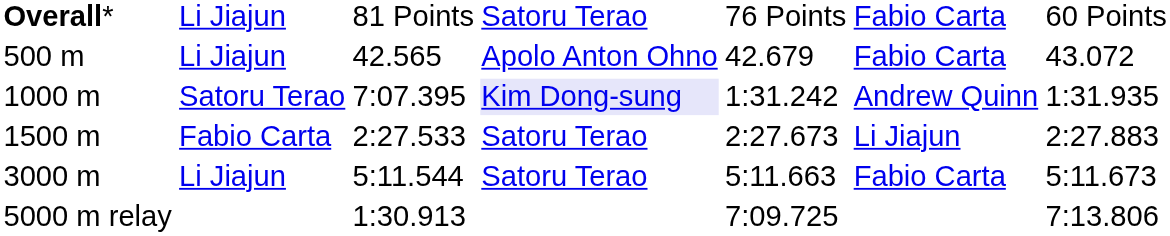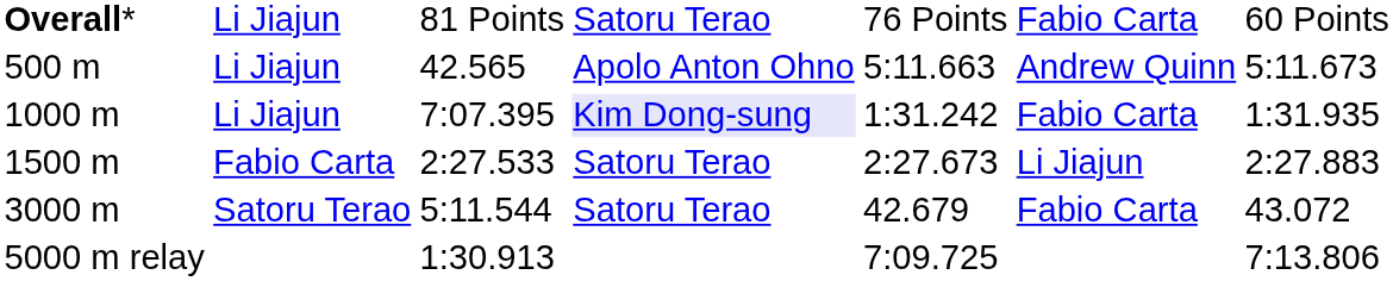500 m | column 5: 42.679 -> 5:11.663
500 m | column 6: Fabio Carta -> Andrew Quinn
500 m | column 7: 43.072 -> 5:11.673
1000 m | column 2: Satoru Terao -> Li Jiajun
1000 m | column 6: Andrew Quinn -> Fabio Carta
3000 m | column 2: Li Jiajun -> Satoru Terao
3000 m | column 5: 5:11.663 -> 42.679
3000 m | column 7: 5:11.673 -> 43.072
